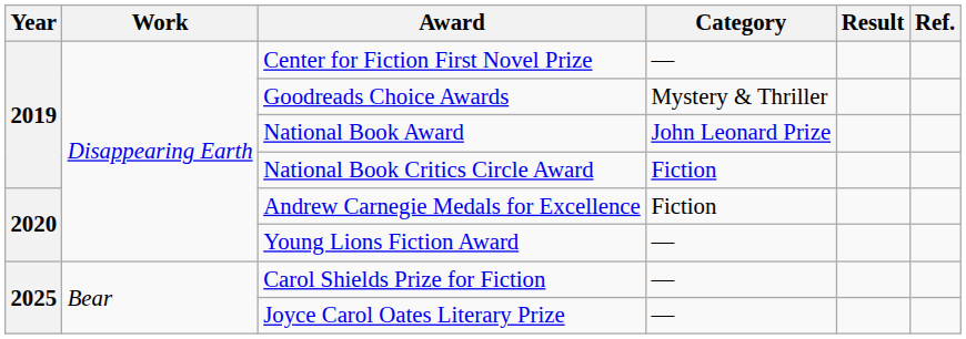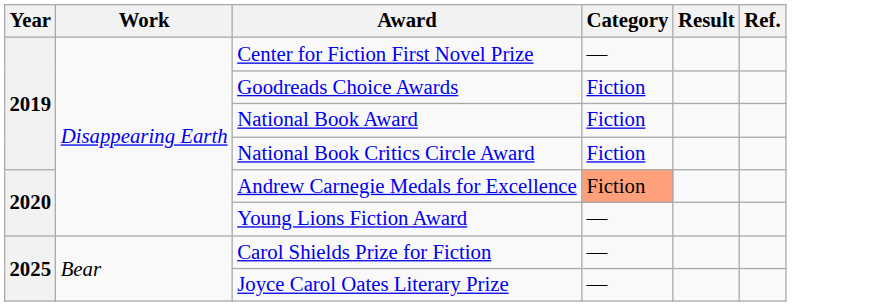Goodreads Choice Awards | Category: Mystery & Thriller -> Fiction
National Book Award | Category: John Leonard Prize -> Fiction
Andrew Carnegie Medals for Excellence | Category: no background -> lightsalmon background
